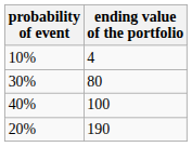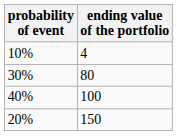20% | ending value of the portfolio: 190 -> 150
